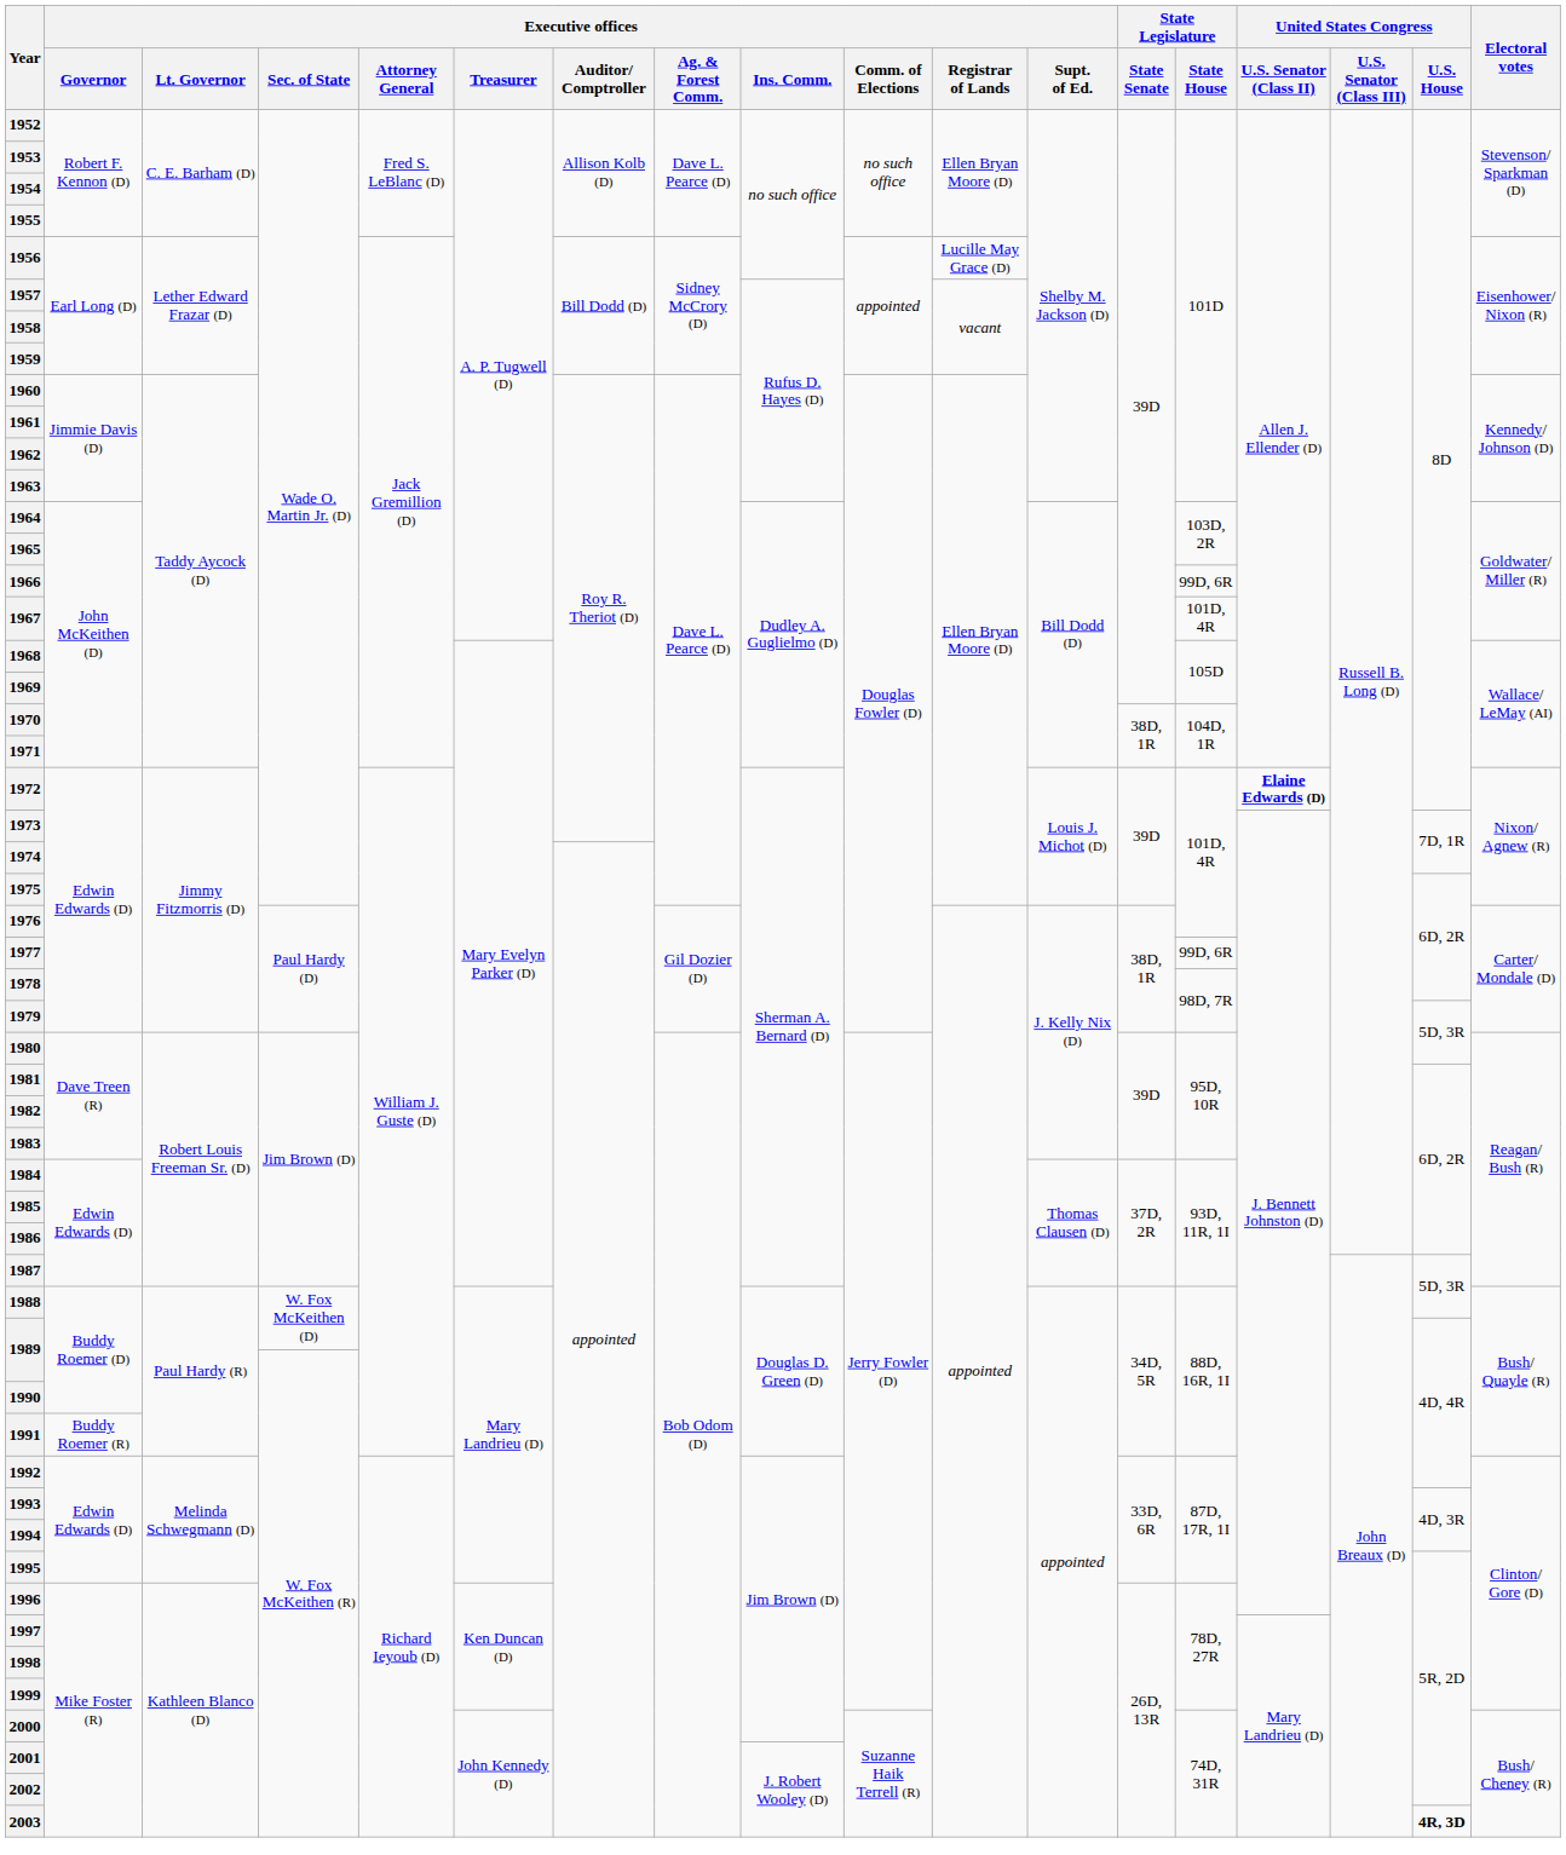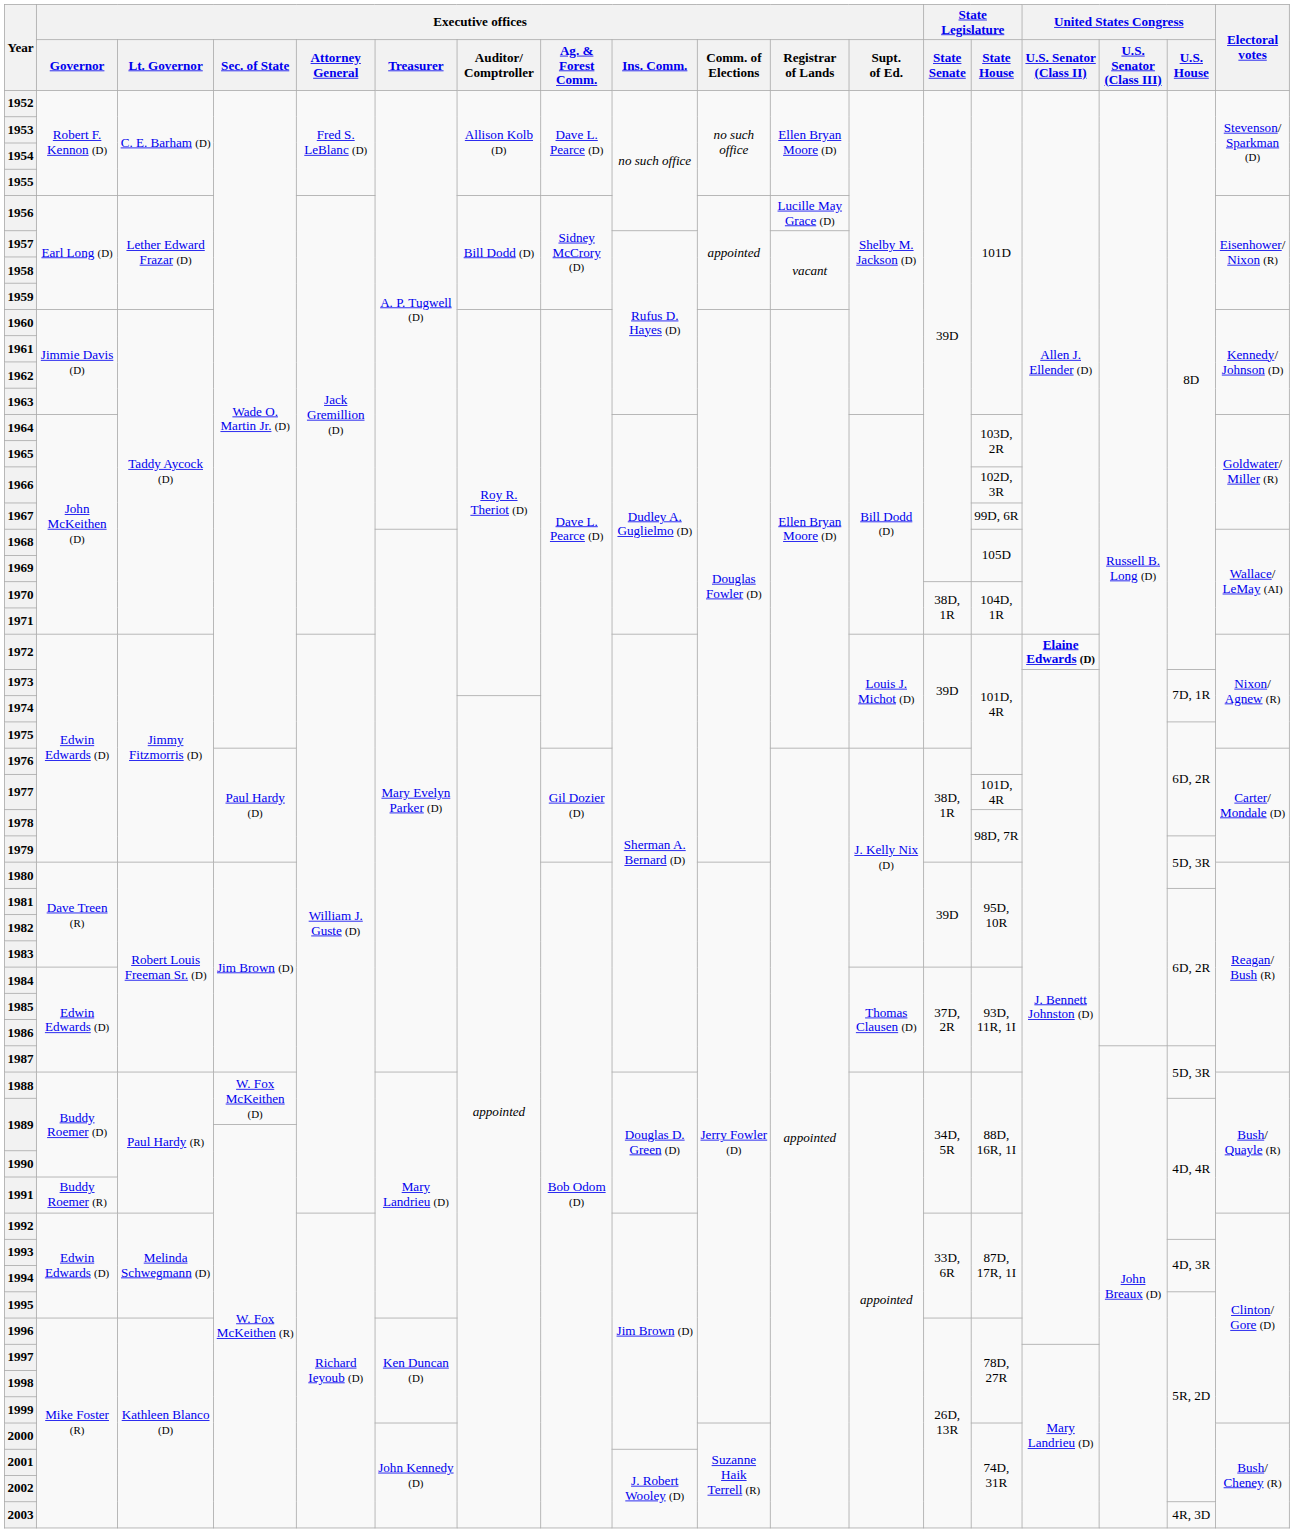1966 | State Legislature / State House: 99D, 6R -> 102D, 3R
1967 | State Legislature / State House: 101D, 4R -> 99D, 6R
1977 | State Legislature / State House: 99D, 6R -> 101D, 4R
2003 | United States Congress / U.S. House: bold -> normal
